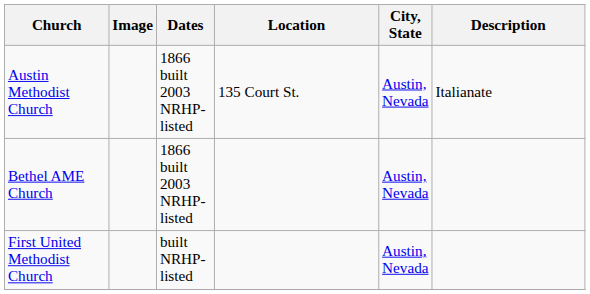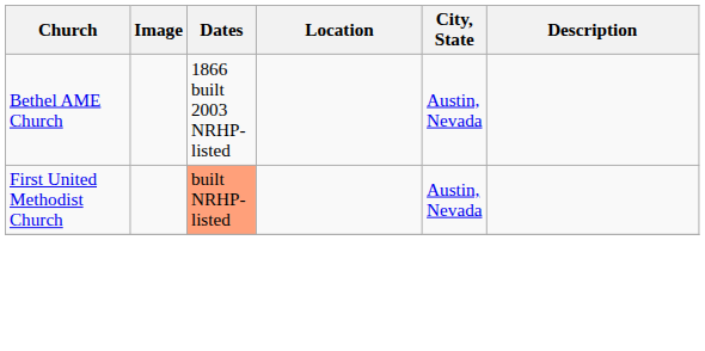- row: Austin Methodist Church | 1866 built 2003 NRHP-listed | 135 Court St. | Austin, Nevada | Italianate
First United Methodist Church | Dates: no background -> lightsalmon background
